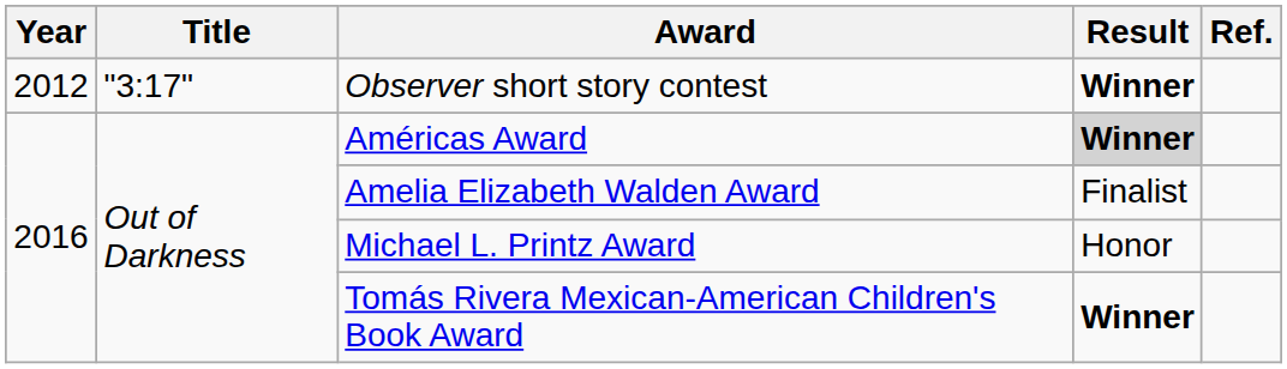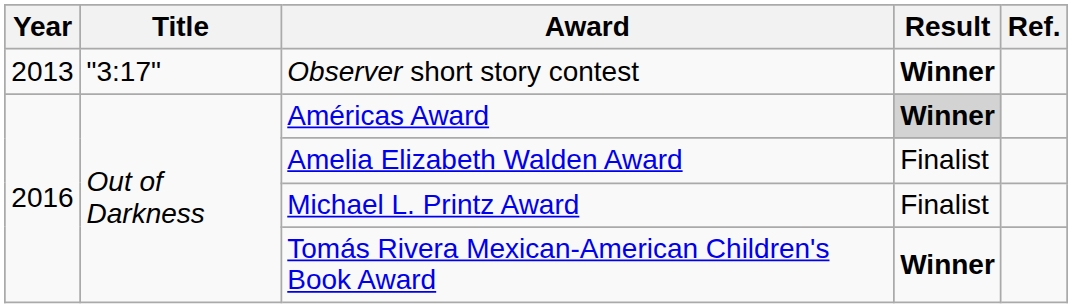Observer short story contest | Year: 2012 -> 2013
Michael L. Printz Award | Result: Honor -> Finalist
